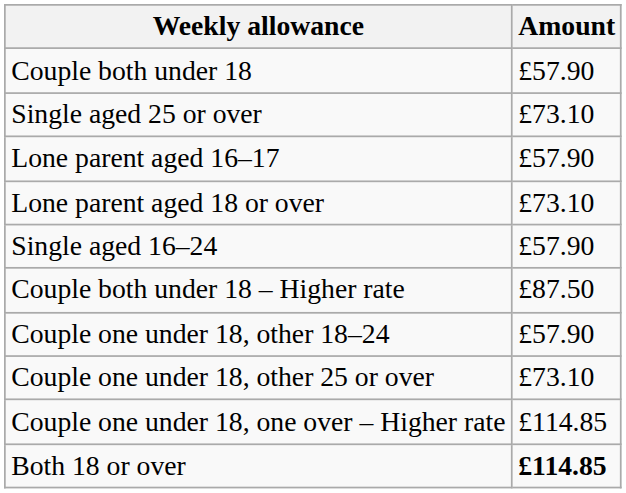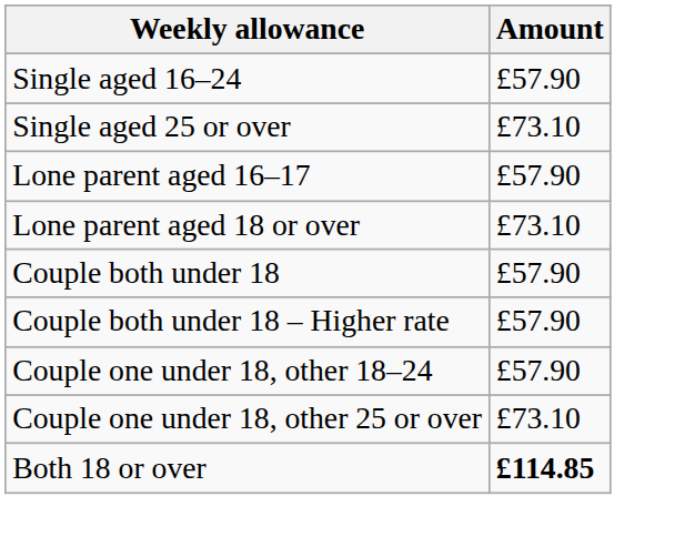rows swapped: Single aged 16–24 <-> Couple both under 18
Couple both under 18 – Higher rate | Amount: £87.50 -> £57.90
- row: Couple one under 18, one over – Higher rate | £114.85
